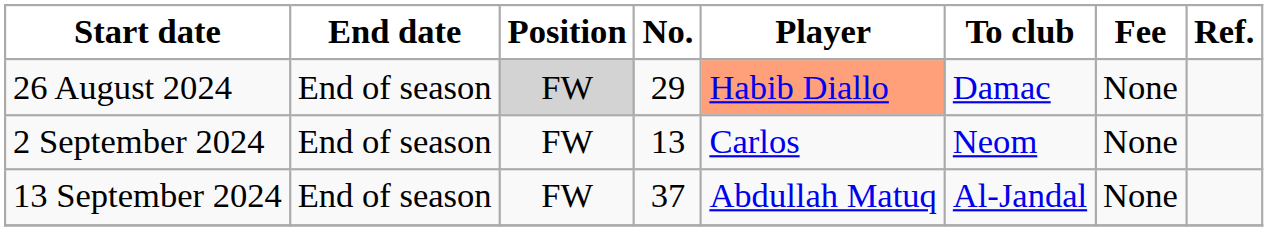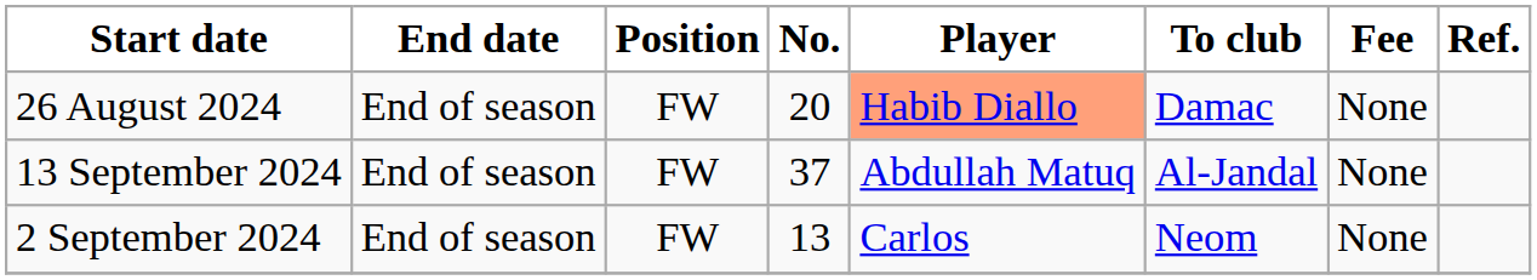26 August 2024 | Position: lightgrey background -> no background
26 August 2024 | No.: 29 -> 20
rows swapped: 2 September 2024 <-> 13 September 2024
